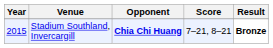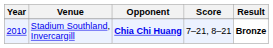Stadium Southland, Invercargill | Year: 2015 -> 2010
